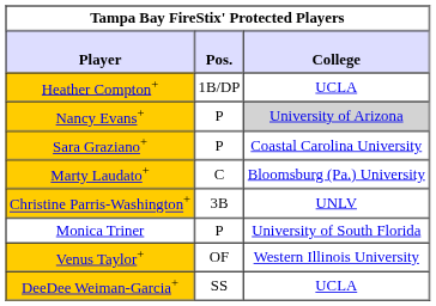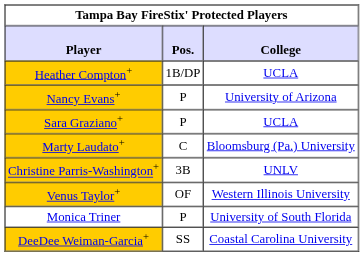Nancy Evans+ | College: lightgrey background -> no background
Sara Graziano+ | College: Coastal Carolina University -> UCLA
rows swapped: Venus Taylor+ <-> Monica Triner
DeeDee Weiman-Garcia+ | College: UCLA -> Coastal Carolina University
